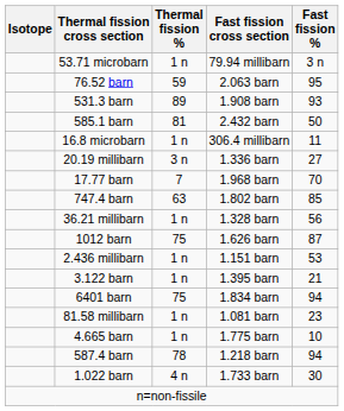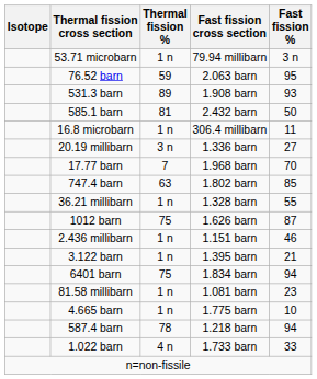36.21 millibarn | Fast fission %: 56 -> 55
2.436 millibarn | Fast fission %: 53 -> 46
1.022 barn | Fast fission %: 30 -> 33
